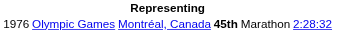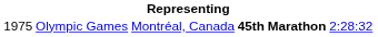Olympic Games | column 1: 1976 -> 1975
Olympic Games | column 5: normal -> bold
